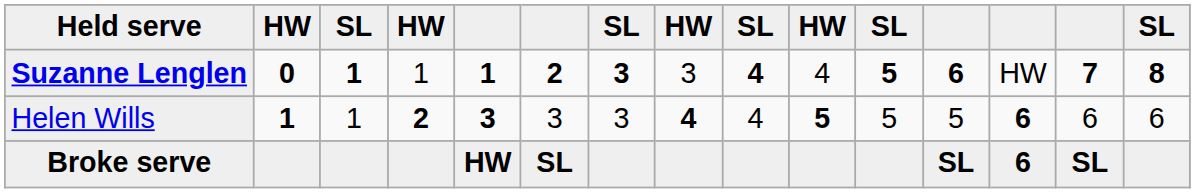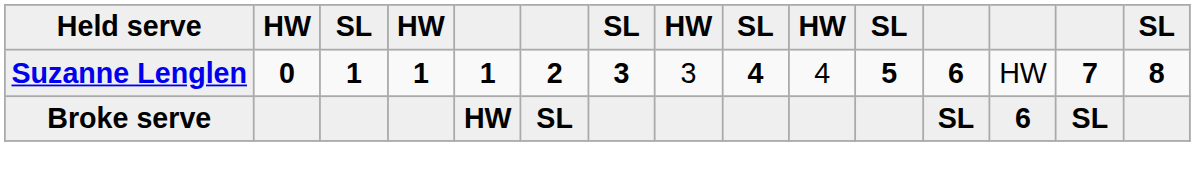Suzanne Lenglen | column 4: normal -> bold
- row: Helen Wills | 1 | 1 | 2 | 3 | 3 | 3 | 4 | 4 | 5 | 5 | 5 | 6 | 6 | 6
